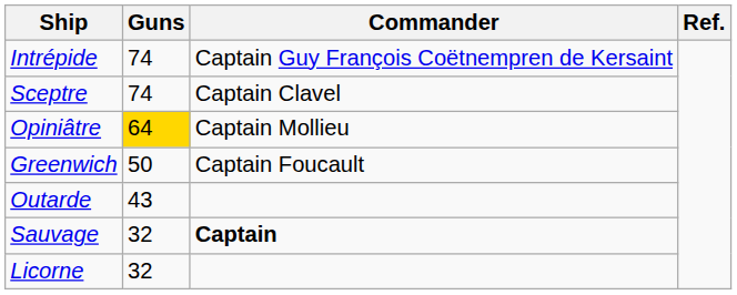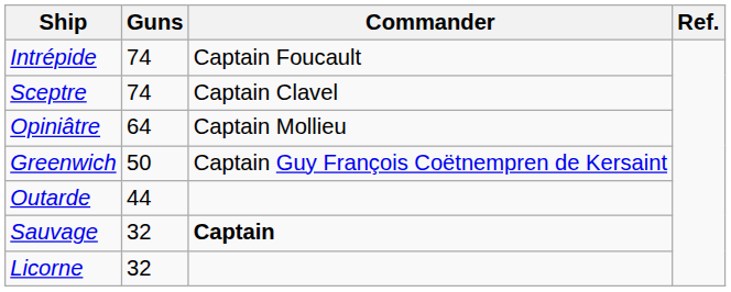Intrépide | Commander: Captain Guy François Coëtnempren de Kersaint -> Captain Foucault
Opiniâtre | Guns: gold background -> no background
Greenwich | Commander: Captain Foucault -> Captain Guy François Coëtnempren de Kersaint
Outarde | Guns: 43 -> 44
